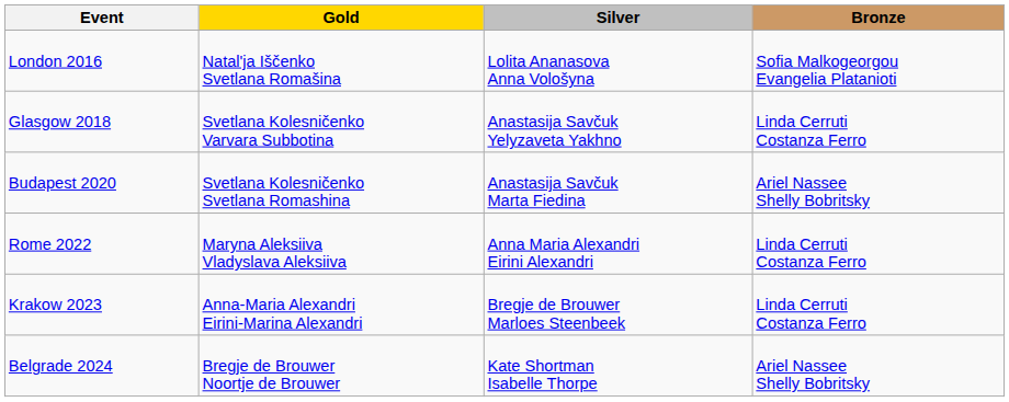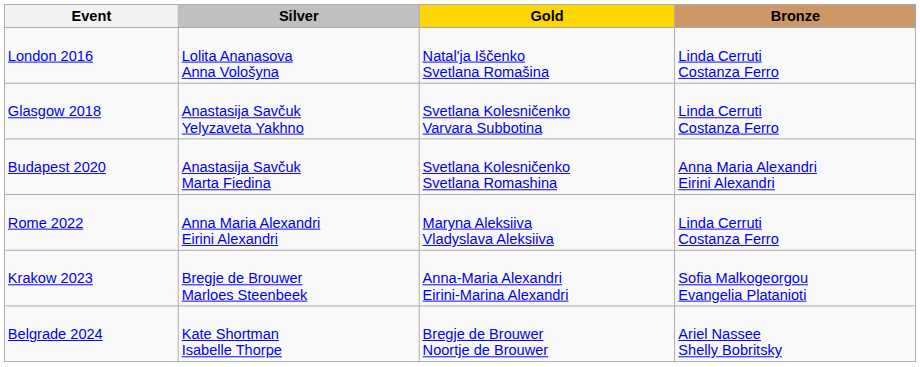columns swapped: Gold <-> Silver
London 2016 | Bronze: Sofia Malkogeorgou Evangelia Platanioti -> Linda Cerruti Costanza Ferro
Budapest 2020 | Bronze: Ariel Nassee Shelly Bobritsky -> Anna Maria Alexandri Eirini Alexandri
Krakow 2023 | Bronze: Linda Cerruti Costanza Ferro -> Sofia Malkogeorgou Evangelia Platanioti
